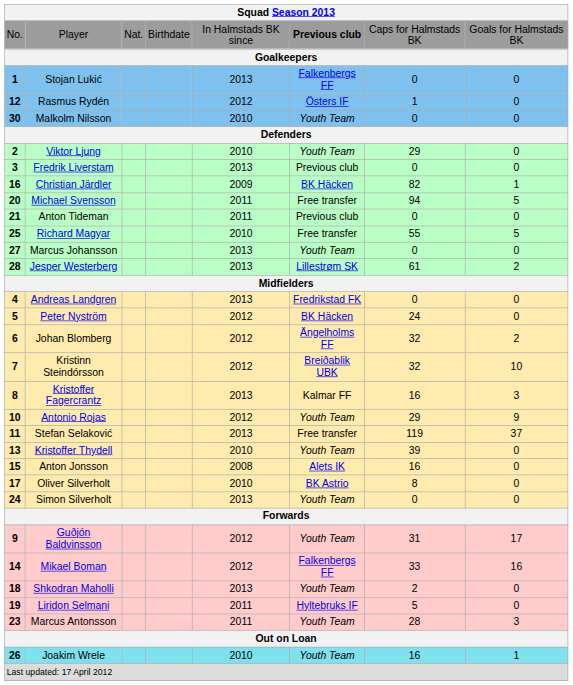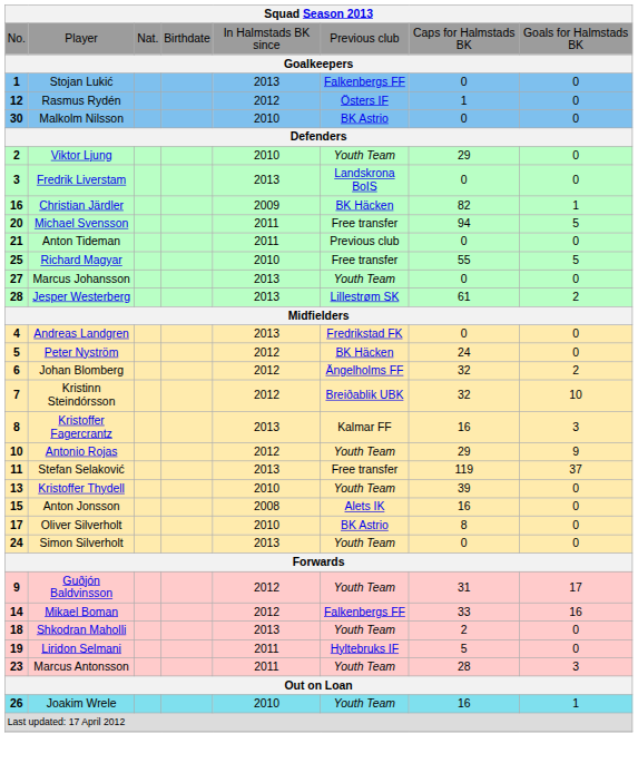Player | column 6: bold -> normal
Malkolm Nilsson | column 6: Youth Team -> BK Astrio
Fredrik Liverstam | column 6: Previous club -> Landskrona BoIS
